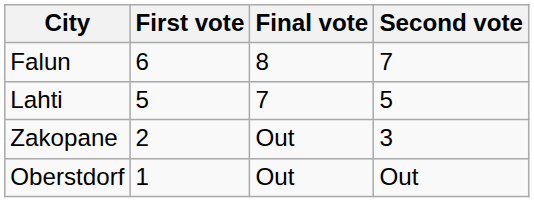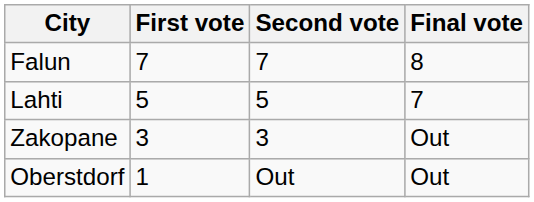columns swapped: Second vote <-> Final vote
Falun | First vote: 6 -> 7
Zakopane | First vote: 2 -> 3
